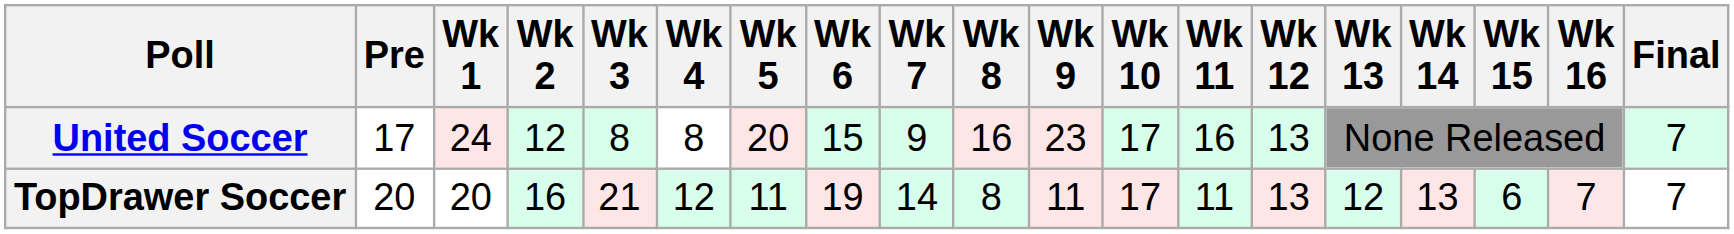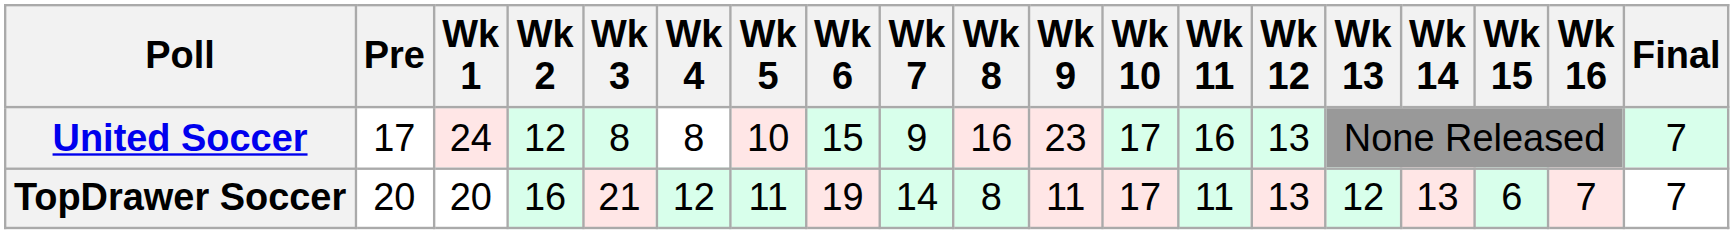United Soccer | Wk 5: 20 -> 10
